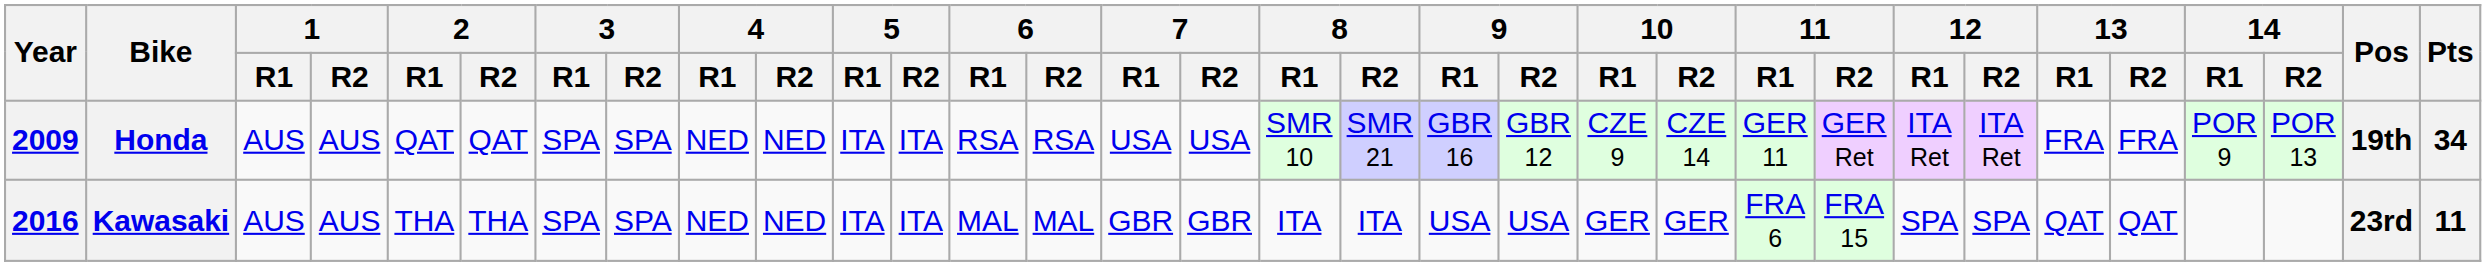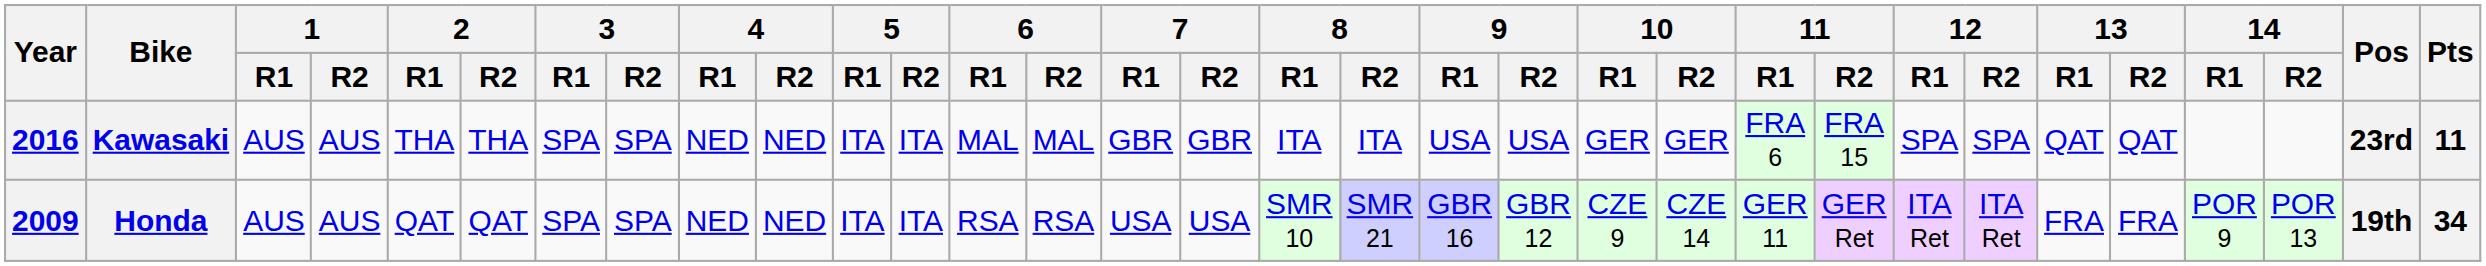rows swapped: Honda <-> Kawasaki
